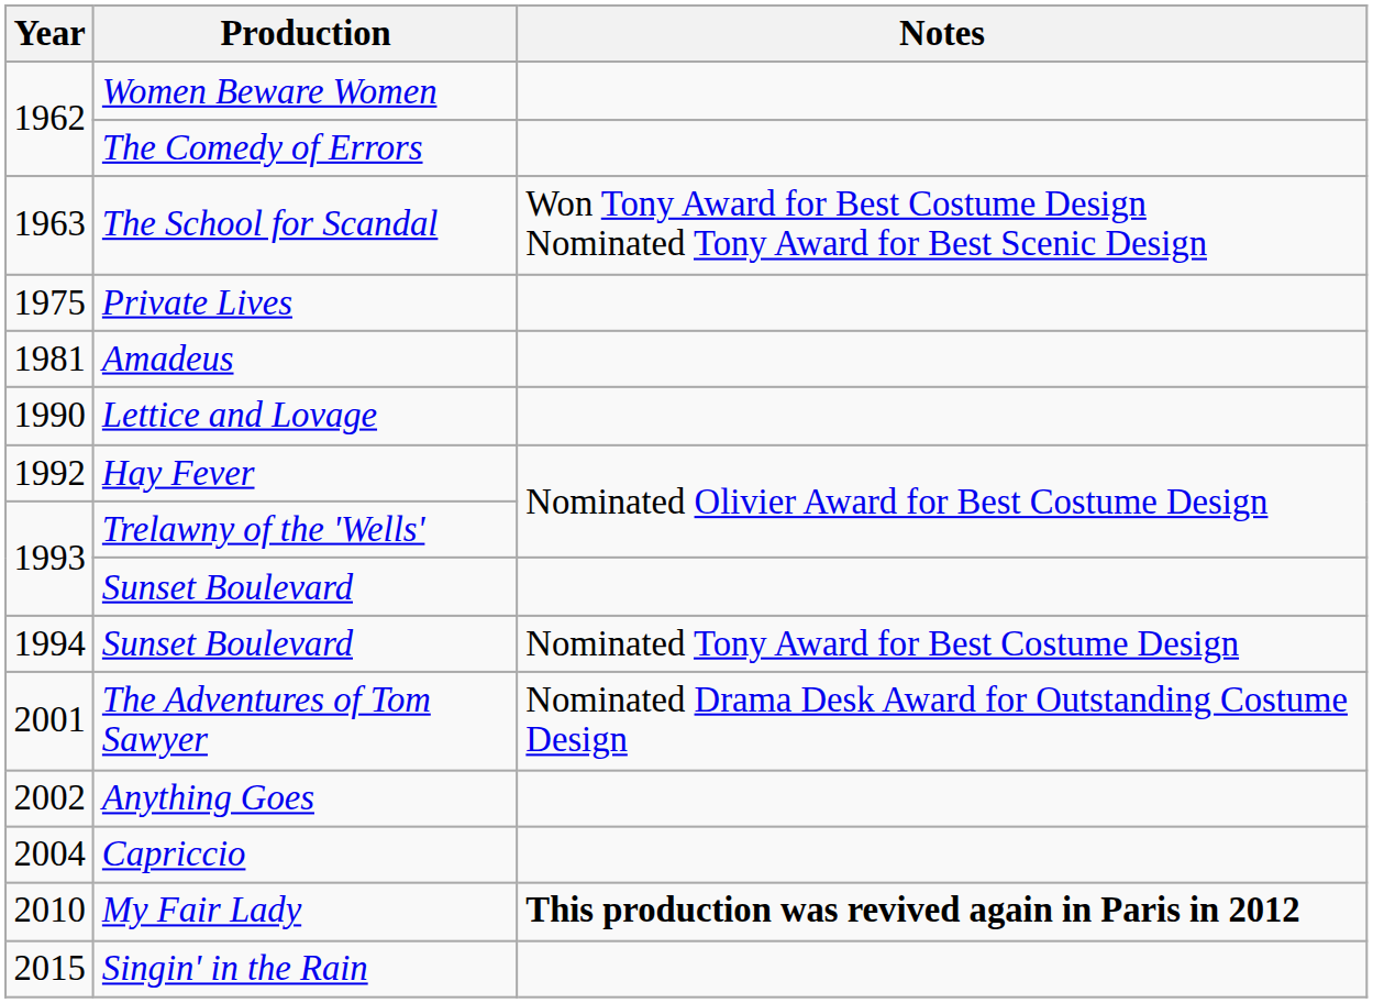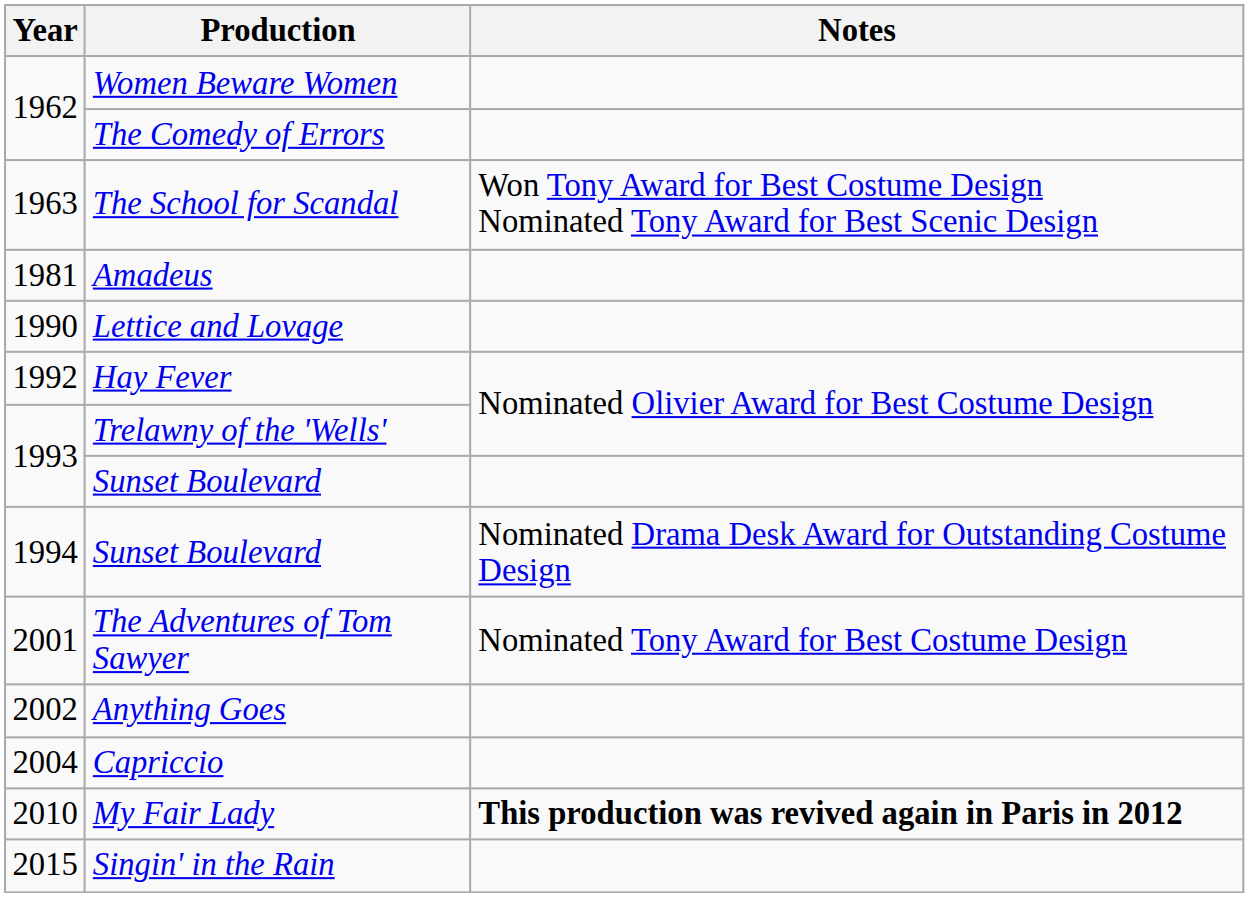- row: 1975 | Private Lives
1994 / Sunset Boulevard | Notes: Nominated Tony Award for Best Costume Design -> Nominated Drama Desk Award for Outstanding Costume Design
The Adventures of Tom Sawyer | Notes: Nominated Drama Desk Award for Outstanding Costume Design -> Nominated Tony Award for Best Costume Design
